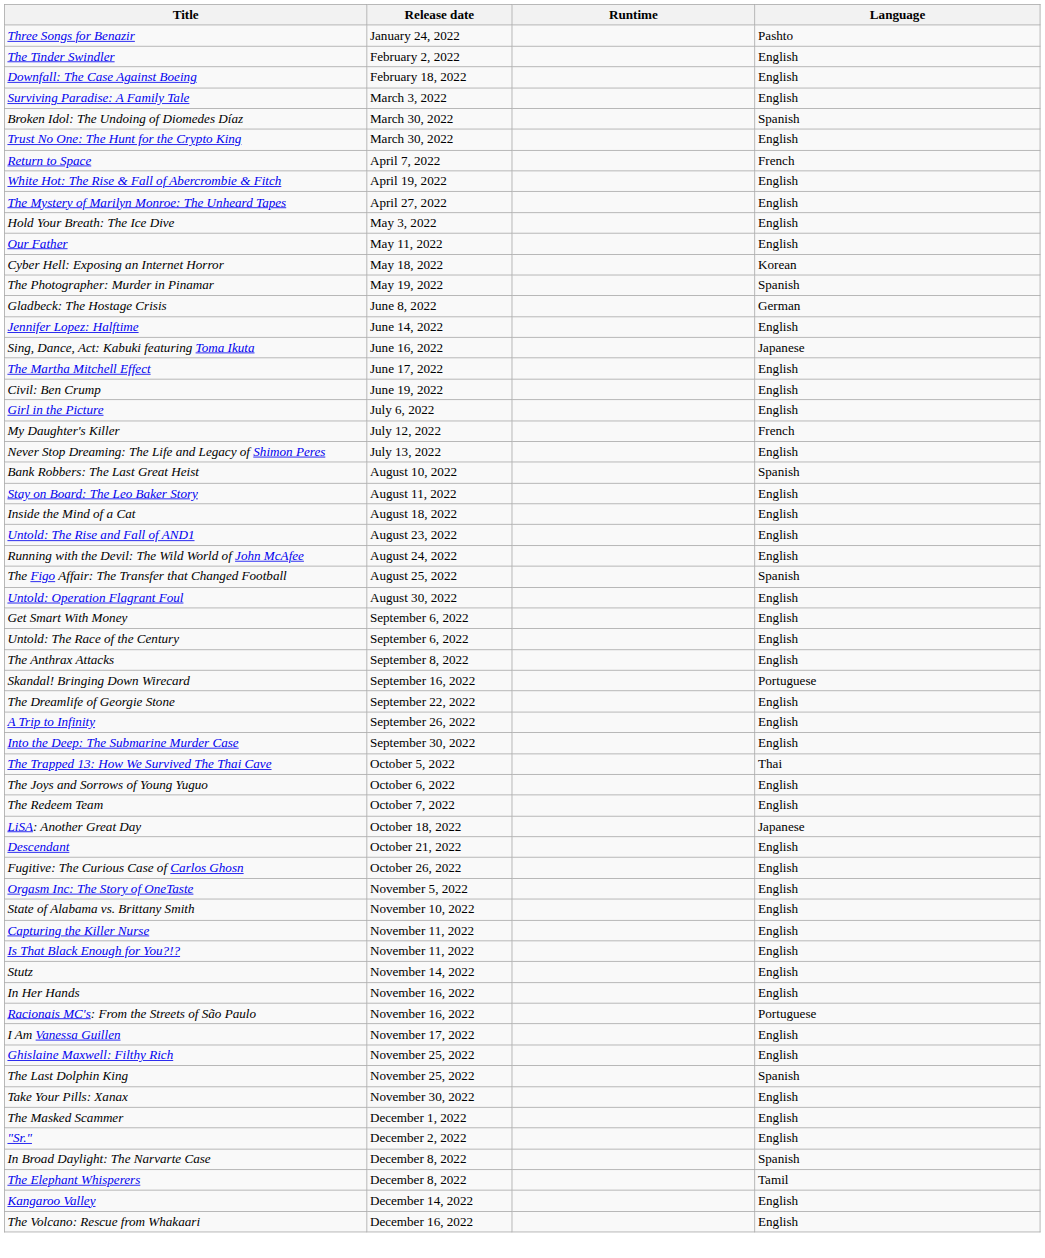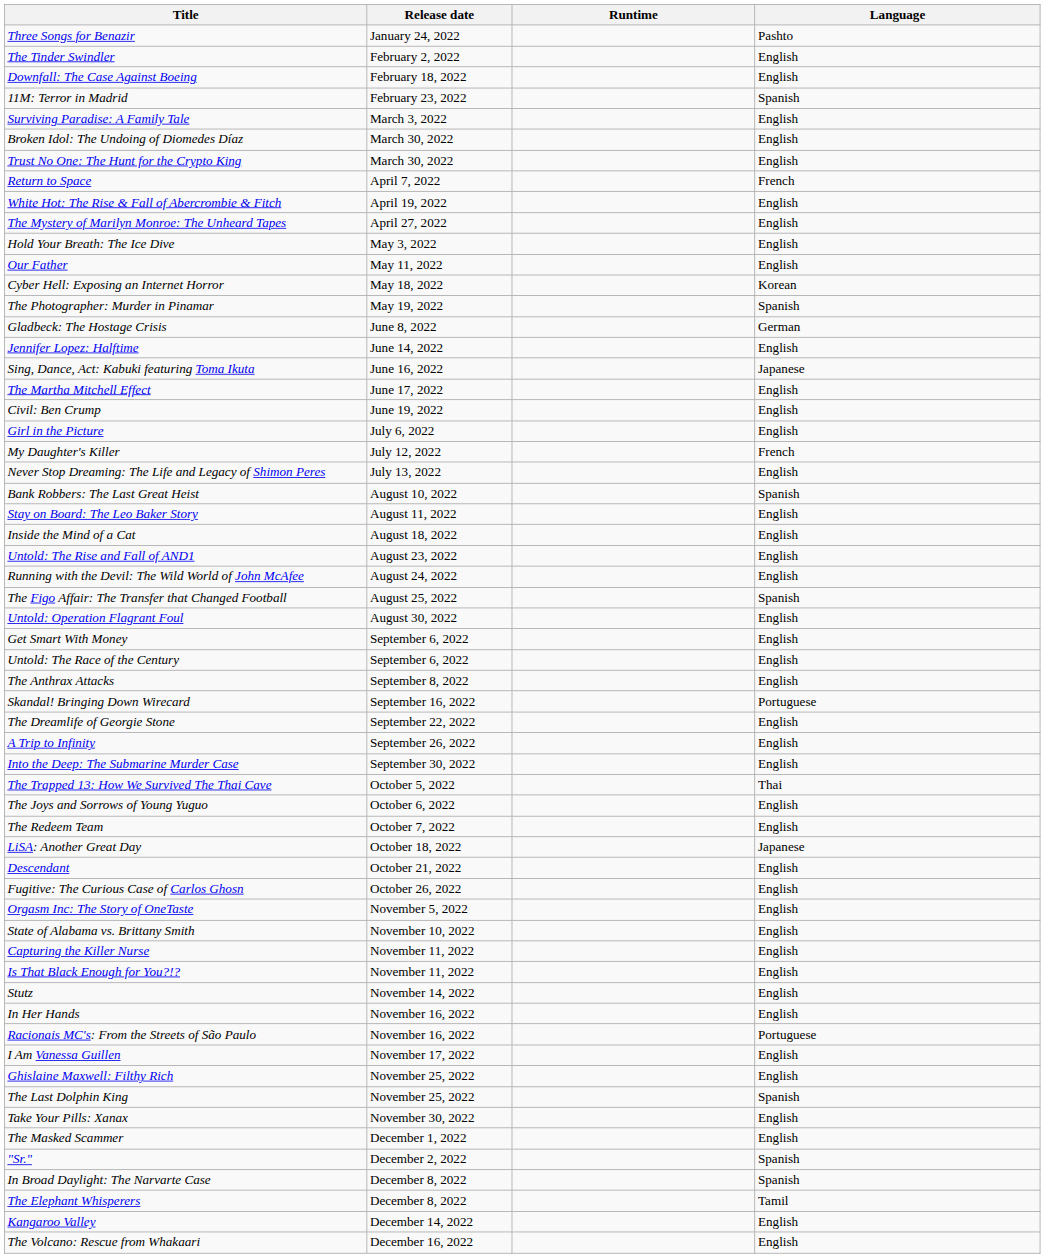+ row: 11M: Terror in Madrid | February 23, 2022 | Spanish
Broken Idol: The Undoing of Diomedes Díaz | Language: Spanish -> English
"Sr." | Language: English -> Spanish
